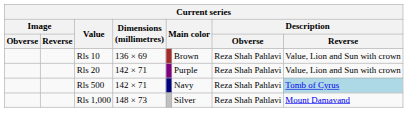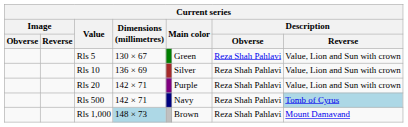+ row: Rls 5 | 130 × 67 | Green | Reza Shah Pahlavi | Value, Lion and Sun with crown
Rls 10 | column 6: Brown -> Silver
Rls 1,000 | Dimensions (millimetres): no background -> lightblue background
Rls 1,000 | column 6: Silver -> Brown
